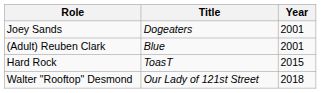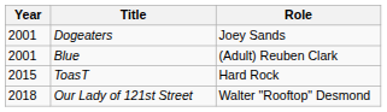columns swapped: Year <-> Role
